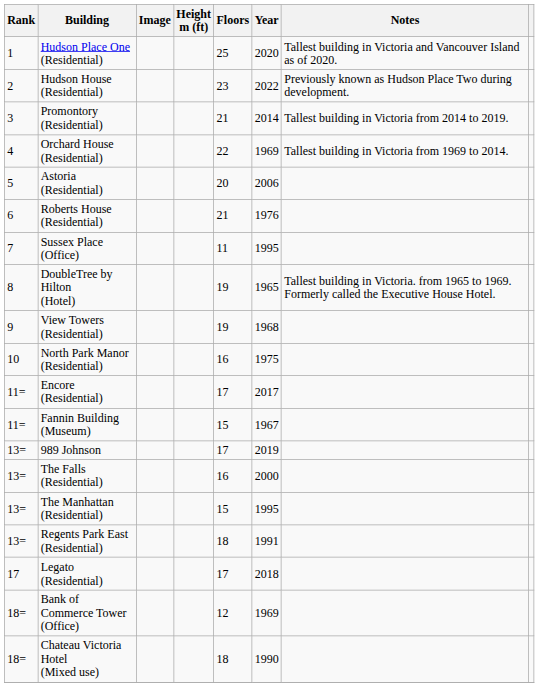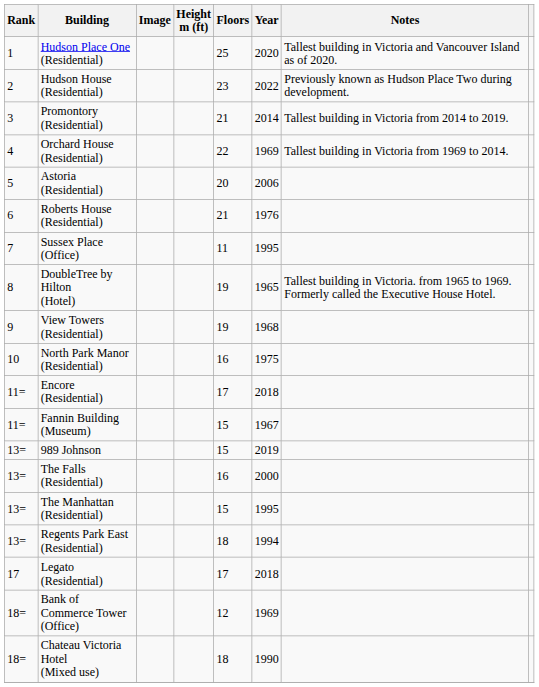Encore (Residential) | Year: 2017 -> 2018
989 Johnson | Floors: 17 -> 15
Regents Park East (Residential) | Year: 1991 -> 1994
